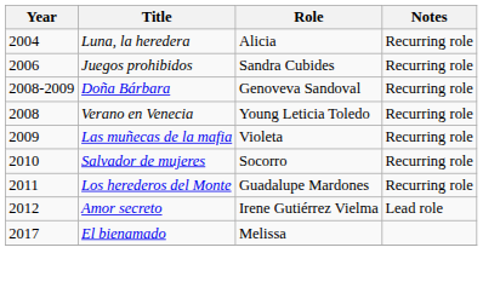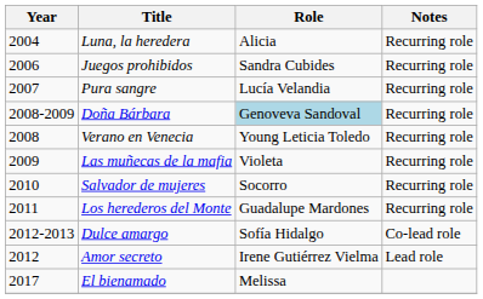+ row: 2007 | Pura sangre | Lucía Velandia | Recurring role
Doña Bárbara | Role: no background -> lightblue background
+ row: 2012-2013 | Dulce amargo | Sofía Hidalgo | Co-lead role
